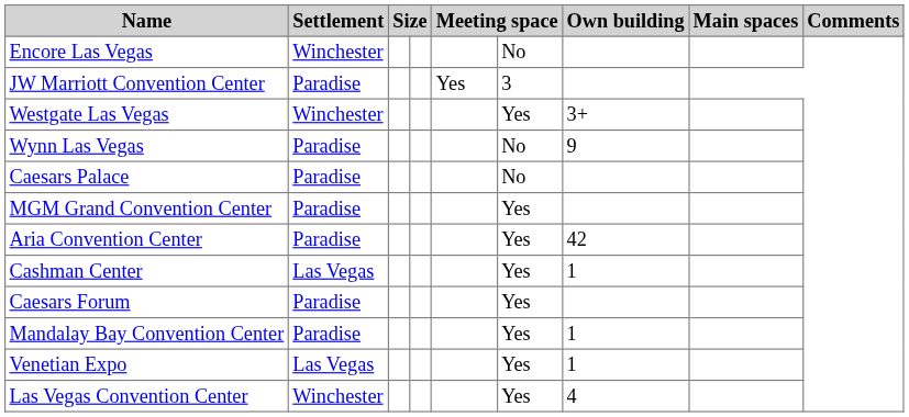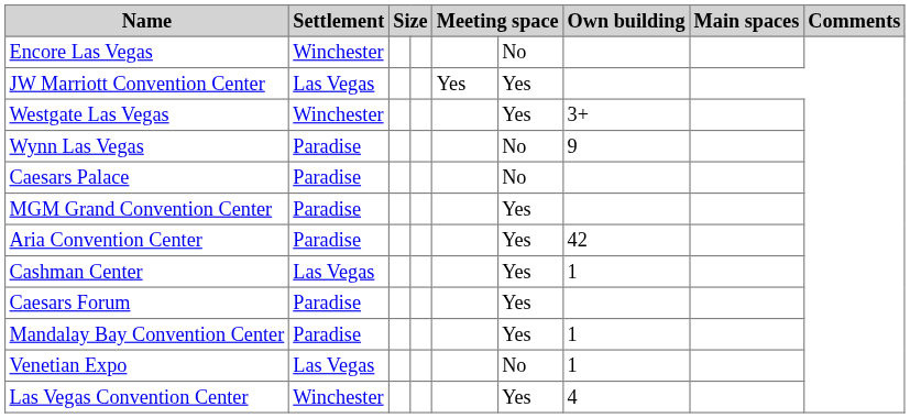JW Marriott Convention Center | Settlement: Paradise -> Las Vegas
JW Marriott Convention Center | column 6: 3 -> Yes
Venetian Expo | column 6: Yes -> No
